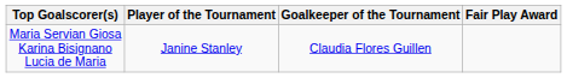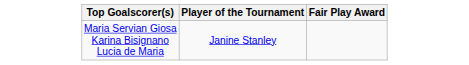- column: Goalkeeper of the Tournament | Claudia Flores Guillen
